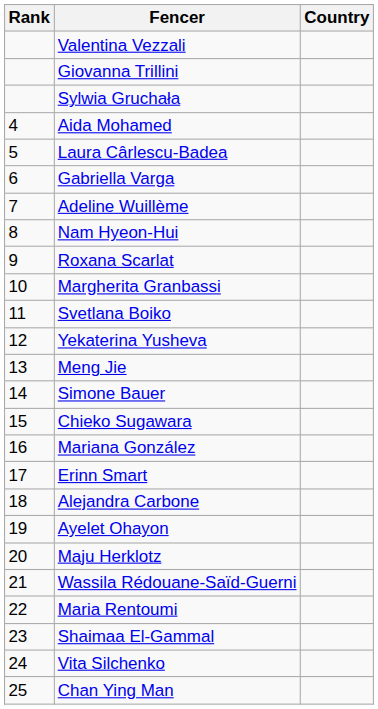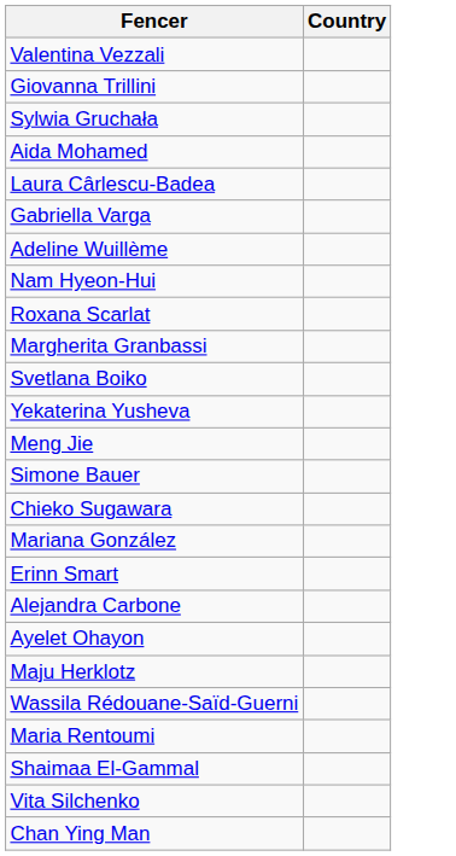- column: Rank | 4 | 5 | 6 | 7 | 8 | 9 | 10 | 11 | 12 | 13 | 14 | 15 | 16 | 17 | 18 | 19 | 20 | 21 | 22 | 23 | 24 | 25
